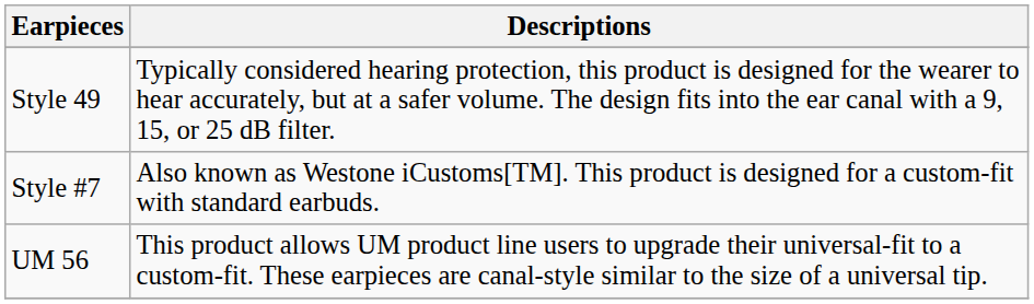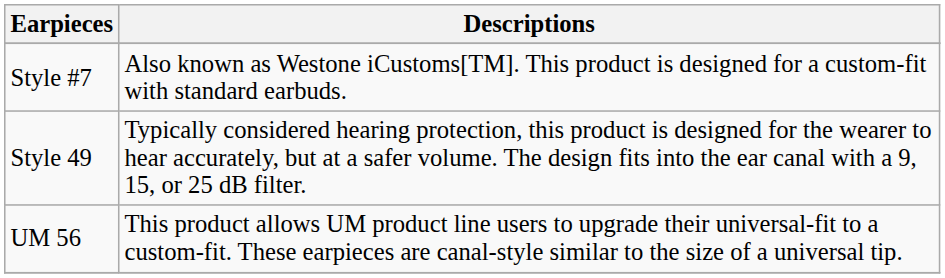rows swapped: Style 49 <-> Style #7
